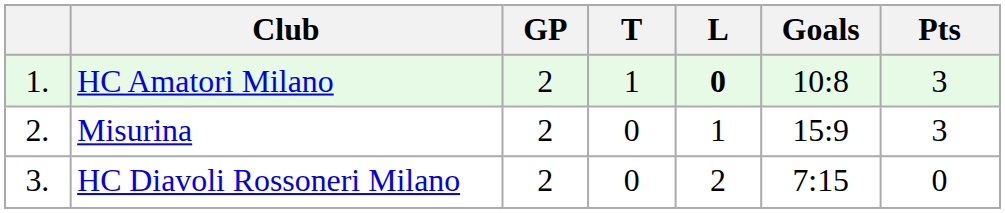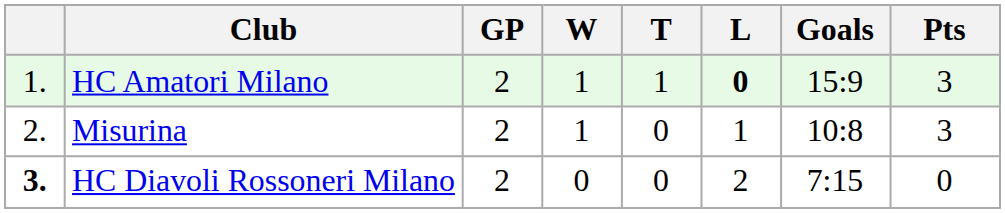+ column: W | 1 | 1 | 0
HC Amatori Milano | Goals: 10:8 -> 15:9
Misurina | Goals: 15:9 -> 10:8
HC Diavoli Rossoneri Milano | column 1: normal -> bold
